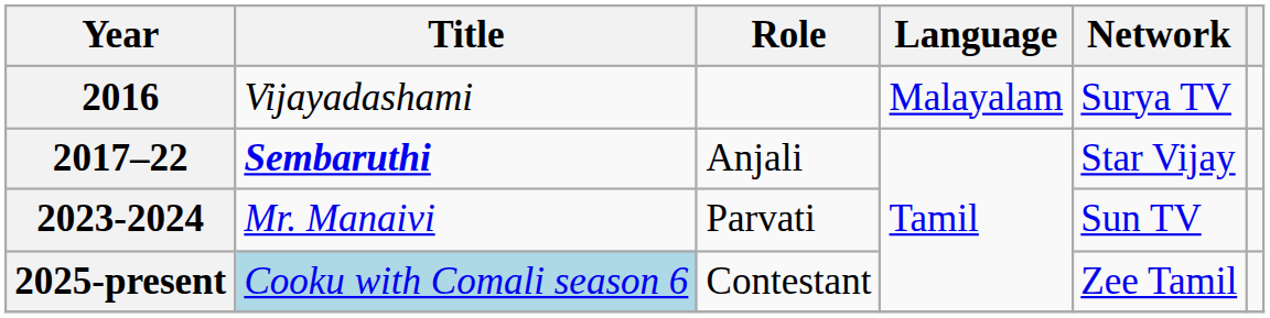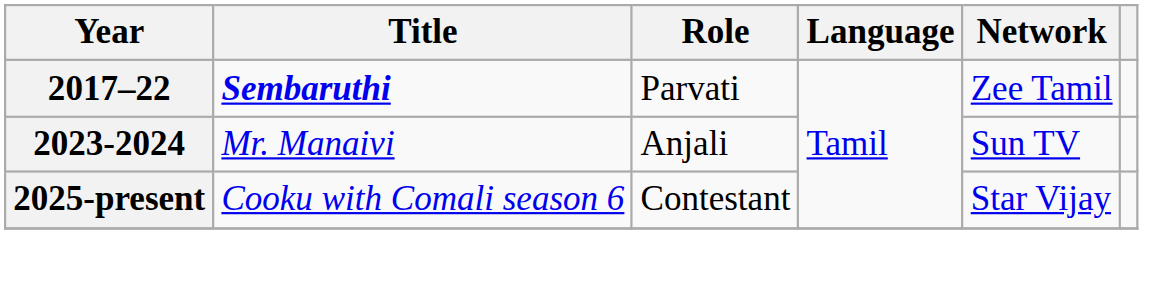- row: 2016 | Vijayadashami | Malayalam | Surya TV
2017–22 | Role: Anjali -> Parvati
2017–22 | Network: Star Vijay -> Zee Tamil
2023-2024 | Role: Parvati -> Anjali
2025-present | Title: lightblue background -> no background
2025-present | Network: Zee Tamil -> Star Vijay
